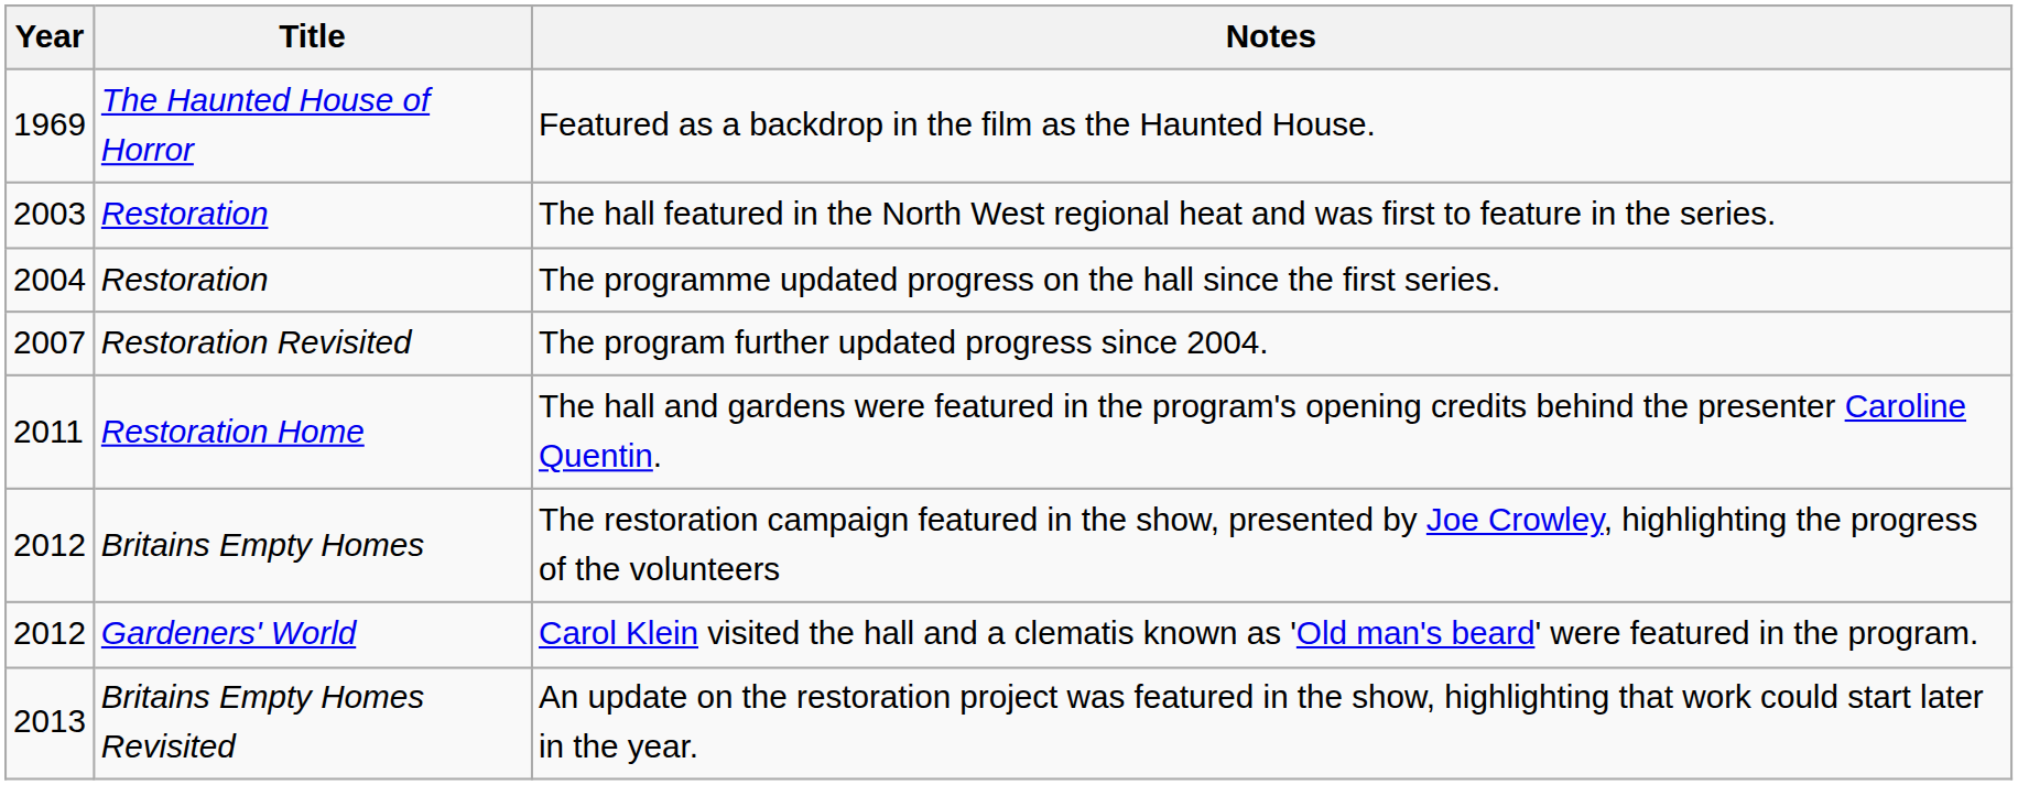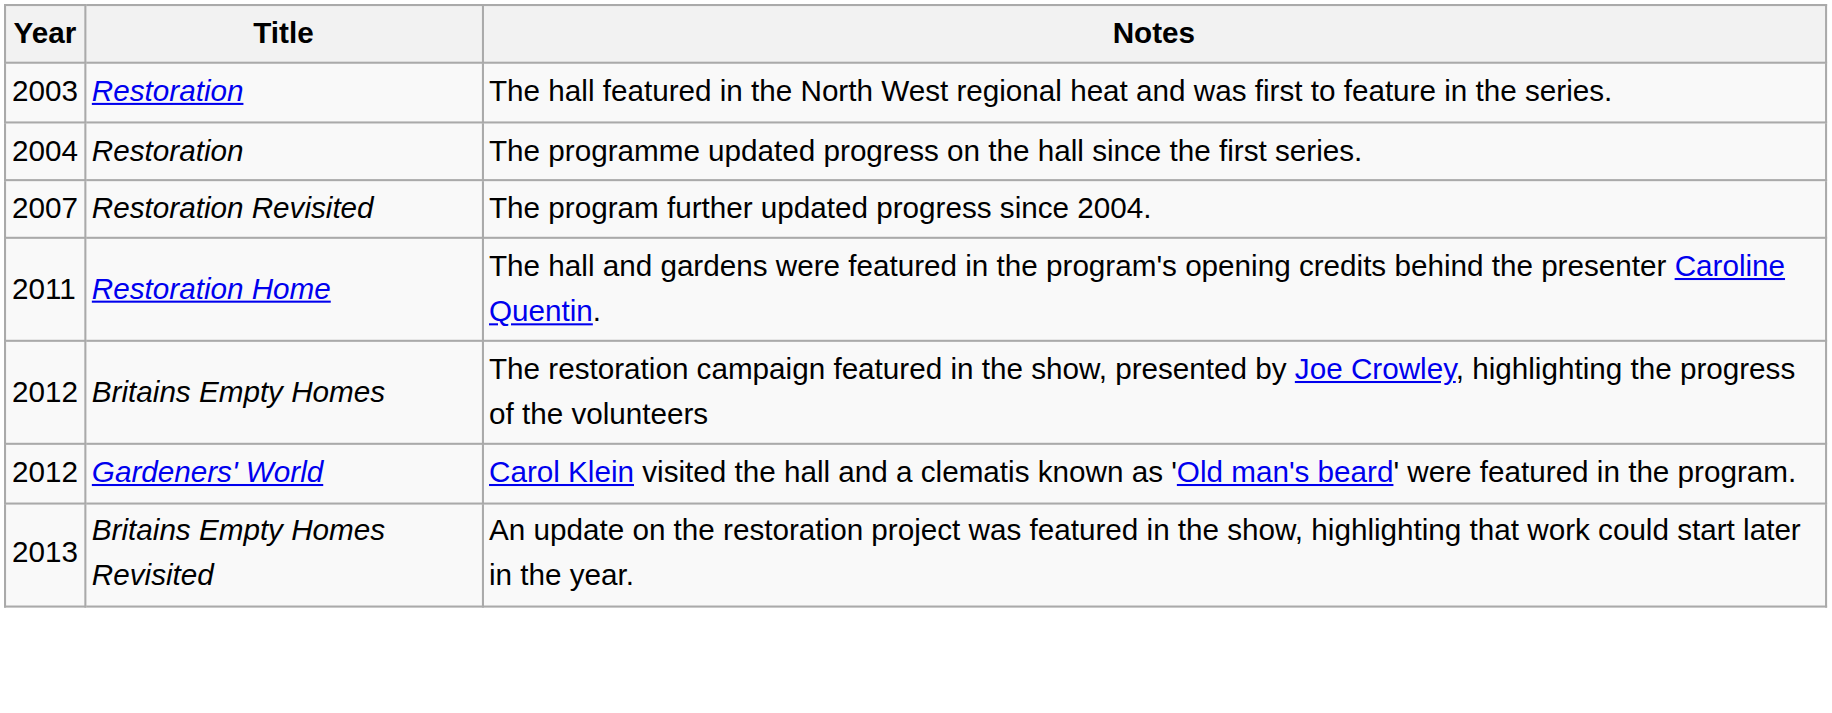- row: 1969 | The Haunted House of Horror | Featured as a backdrop in the film as the Haunted House.
